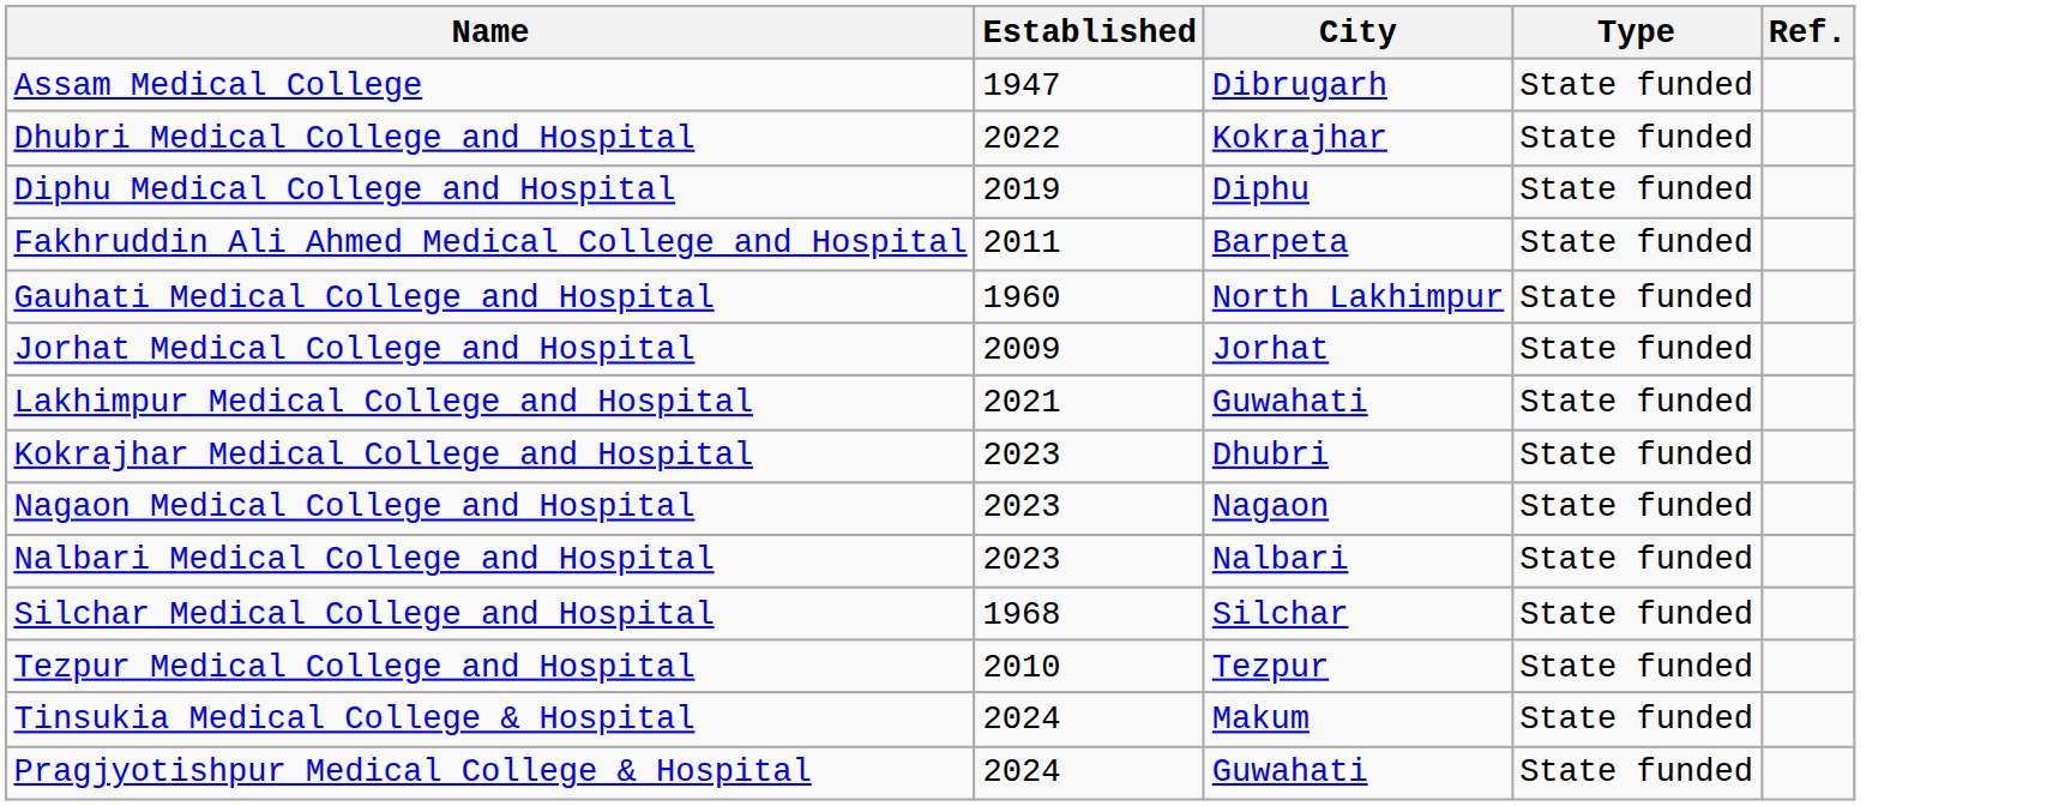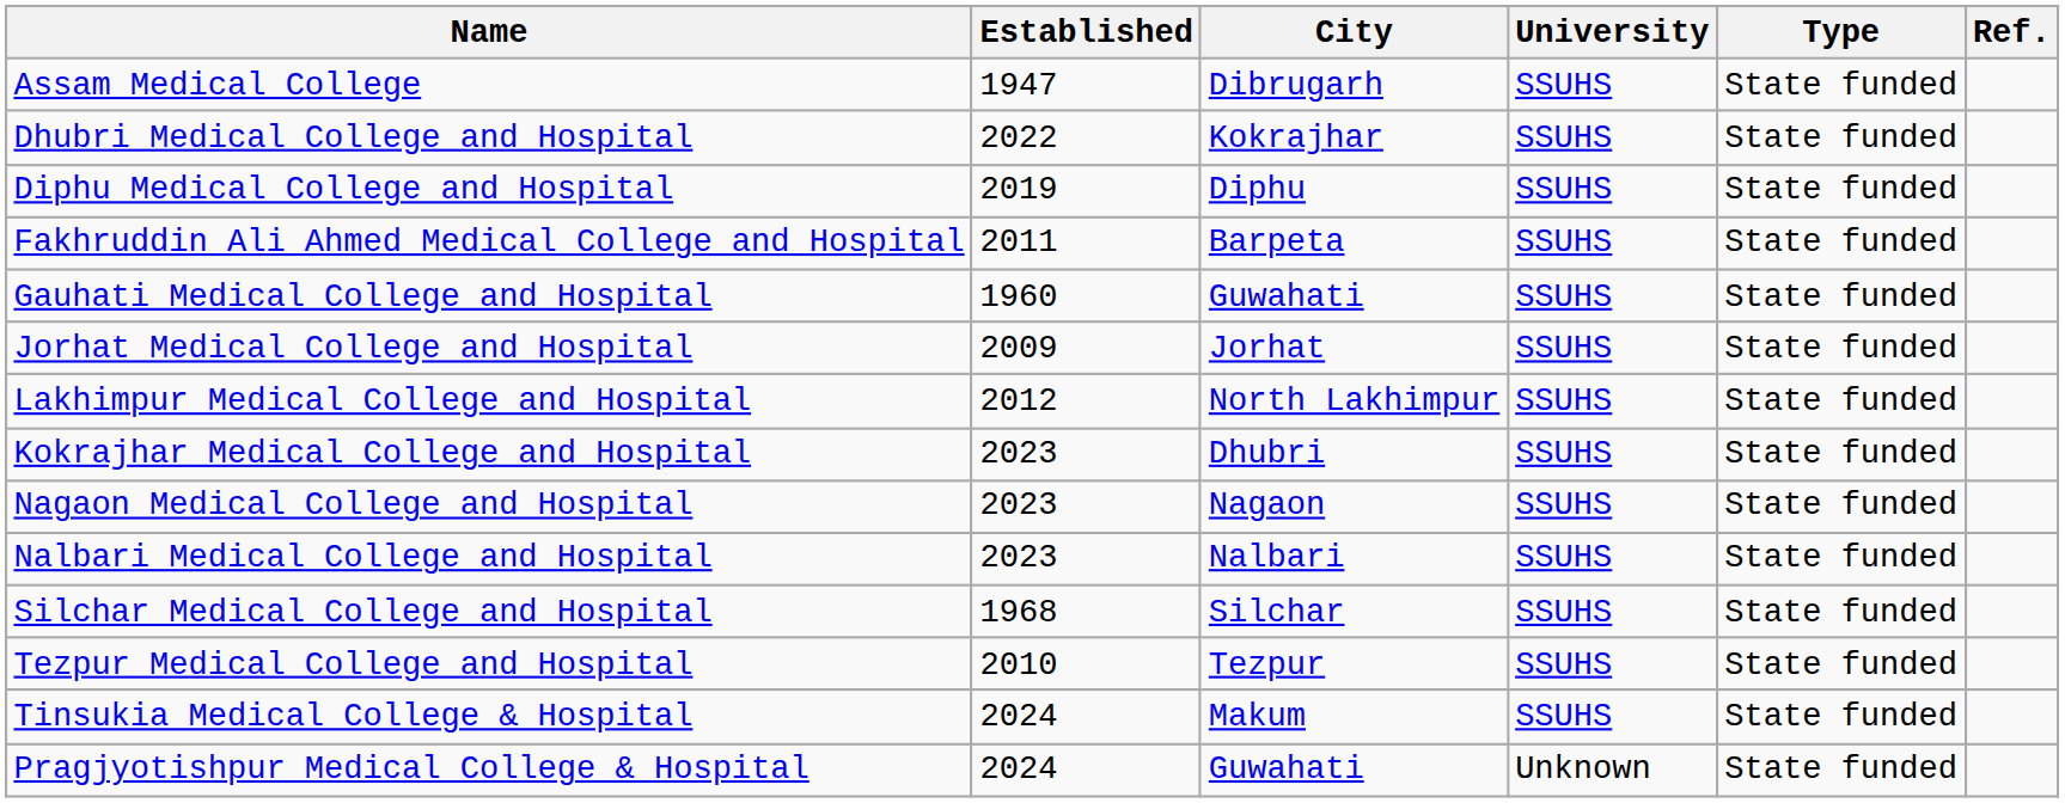+ column: University | SSUHS | SSUHS | SSUHS | SSUHS | SSUHS | SSUHS | SSUHS | SSUHS | SSUHS | SSUHS | SSUHS | SSUHS | SSUHS | Unknown
Gauhati Medical College and Hospital | City: North Lakhimpur -> Guwahati
Lakhimpur Medical College and Hospital | Established: 2021 -> 2012
Lakhimpur Medical College and Hospital | City: Guwahati -> North Lakhimpur
